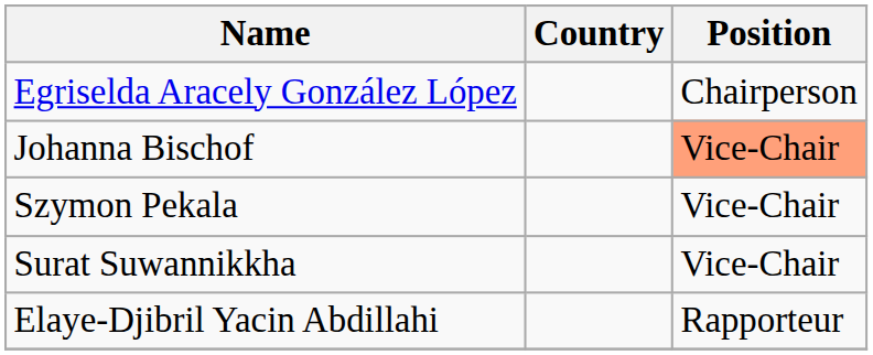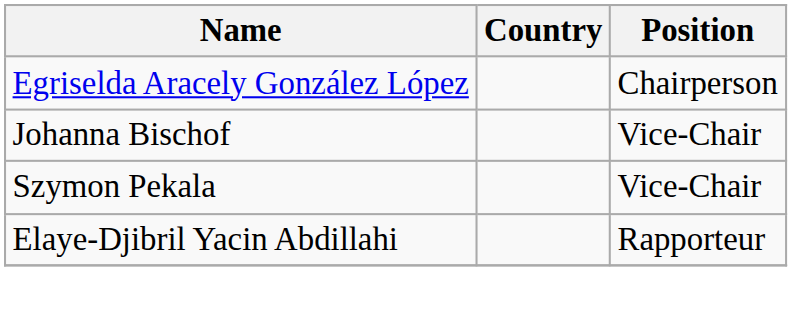Johanna Bischof | Position: lightsalmon background -> no background
- row: Surat Suwannikkha | Vice-Chair
